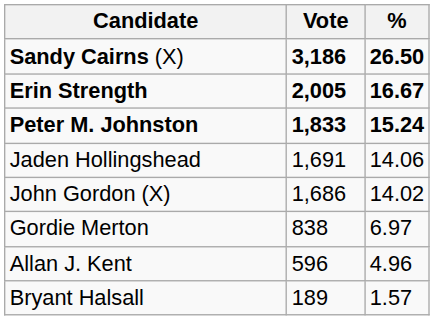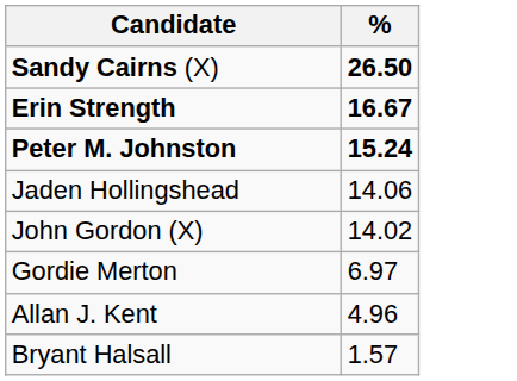- column: Vote | 3,186 | 2,005 | 1,833 | 1,691 | 1,686 | 838 | 596 | 189
